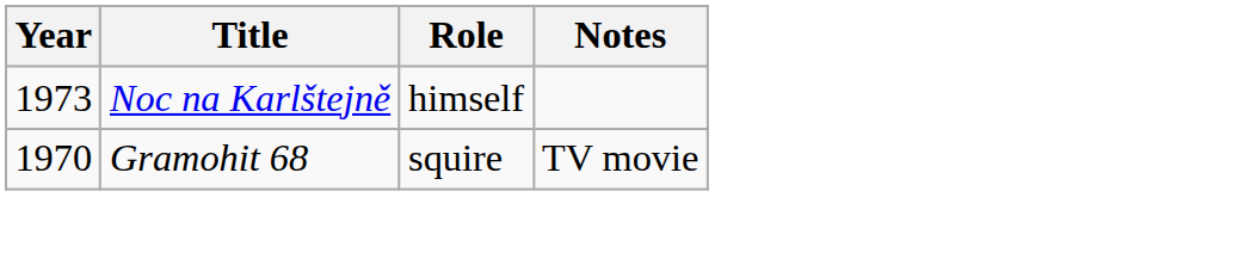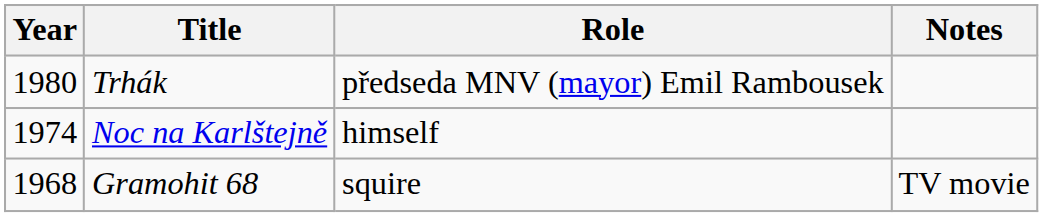+ row: 1980 | Trhák | předseda MNV (mayor) Emil Rambousek
Noc na Karlštejně | Year: 1973 -> 1974
Gramohit 68 | Year: 1970 -> 1968
